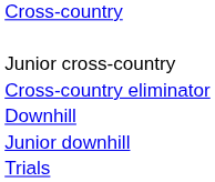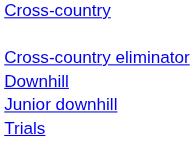- row: Junior cross-country
